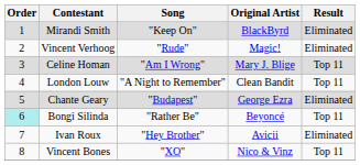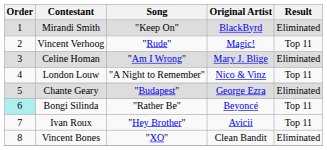Vincent Verhoog | Result: Eliminated -> Top 11
Celine Homan | Result: Top 11 -> Eliminated
London Louw | Original Artist: Clean Bandit -> Nico & Vinz
Ivan Roux | Result: Eliminated -> Top 11
Vincent Bones | Original Artist: Nico & Vinz -> Clean Bandit
Vincent Bones | Result: Top 11 -> Eliminated
